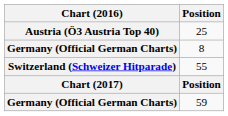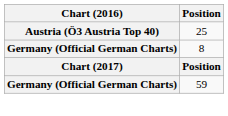- row: Switzerland (Schweizer Hitparade) | 55
